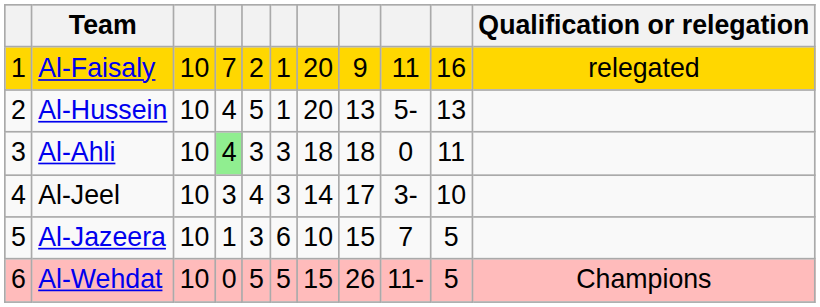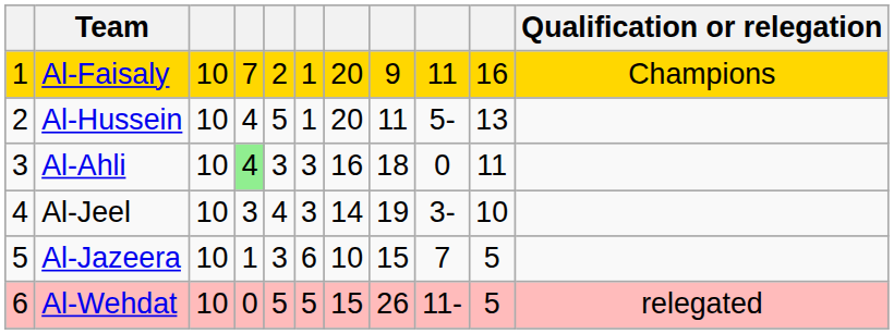Al-Faisaly | Qualification or relegation: relegated -> Champions
Al-Hussein | column 8: 13 -> 11
Al-Ahli | column 7: 18 -> 16
Al-Jeel | column 8: 17 -> 19
Al-Wehdat | Qualification or relegation: Champions -> relegated
